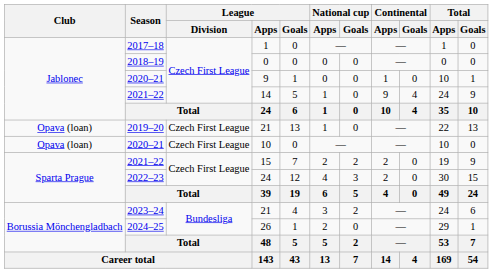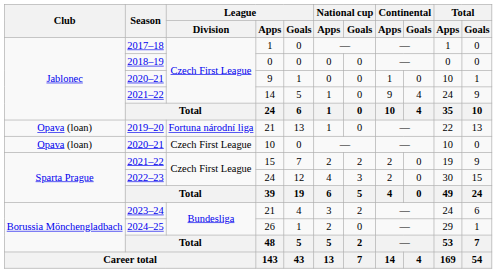2019–20 / 21 | League / Division: Czech First League -> Fortuna národní liga
